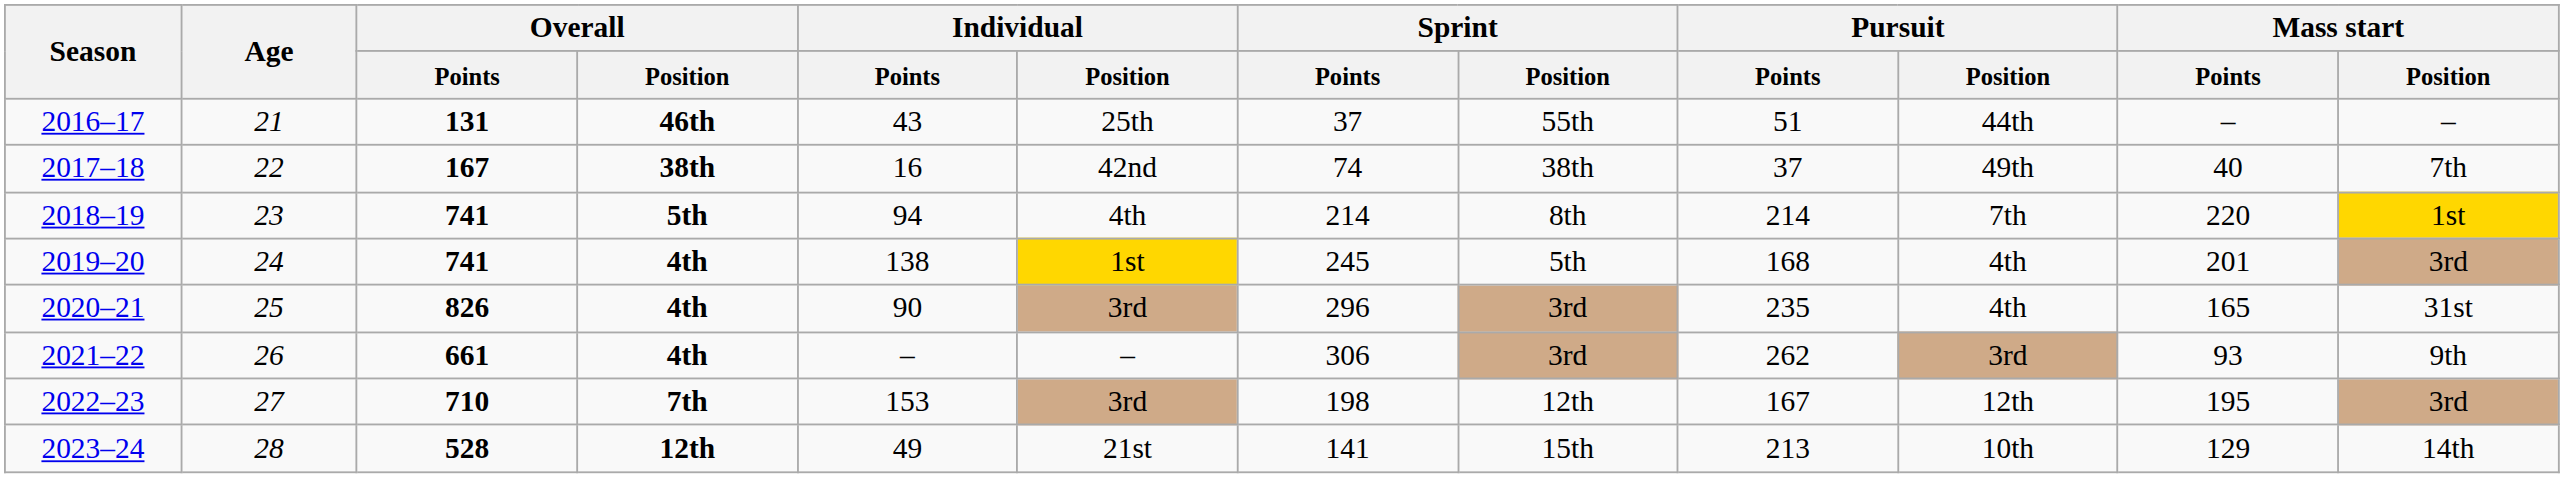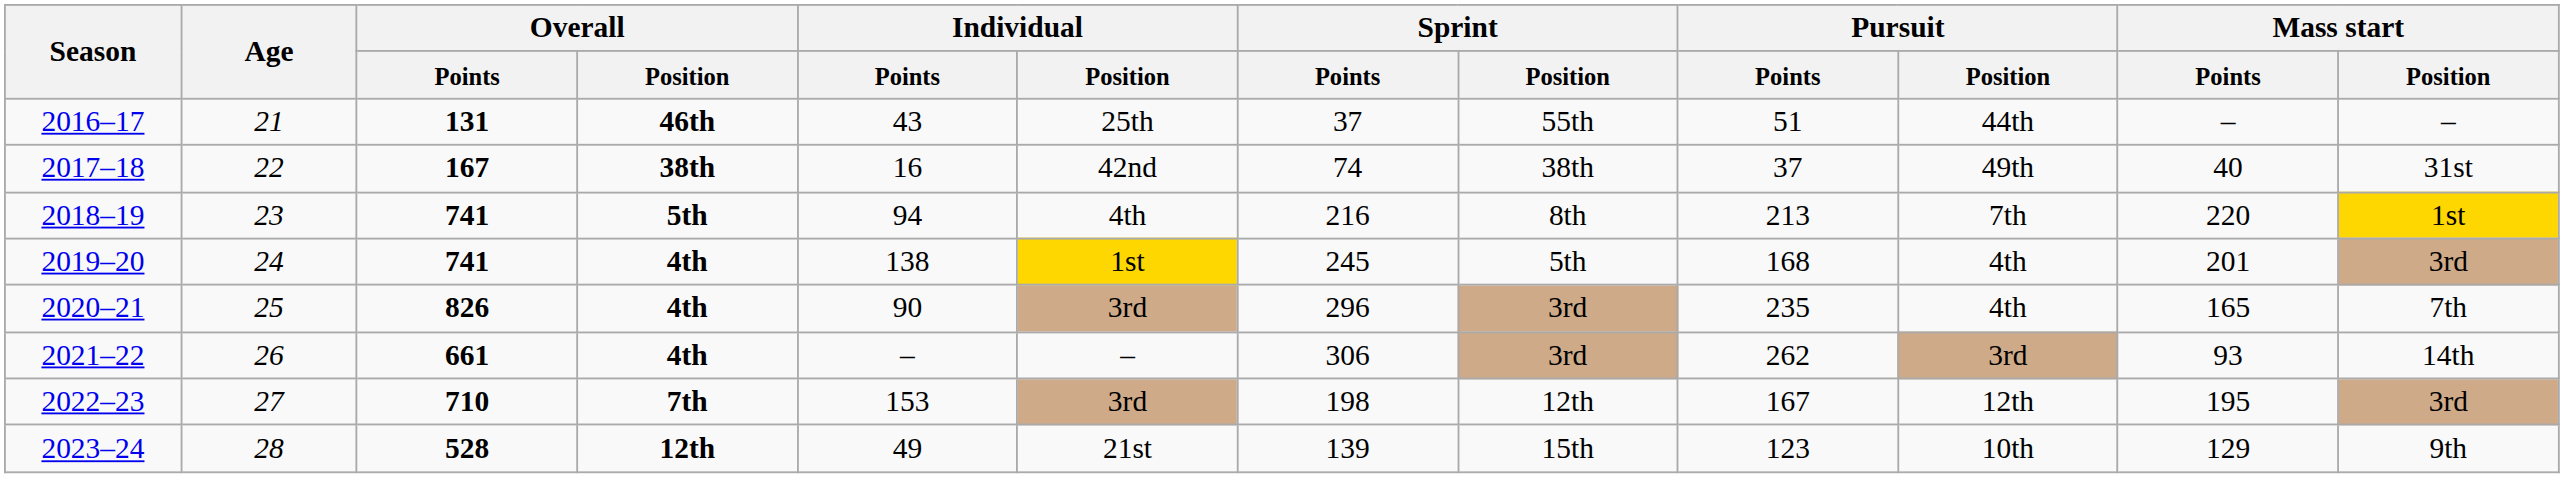2017–18 | Mass start / Position: 7th -> 31st
2018–19 | Sprint / Points: 214 -> 216
2018–19 | Pursuit / Points: 214 -> 213
2020–21 | Mass start / Position: 31st -> 7th
2021–22 | Mass start / Position: 9th -> 14th
2023–24 | Sprint / Points: 141 -> 139
2023–24 | Pursuit / Points: 213 -> 123
2023–24 | Mass start / Position: 14th -> 9th
